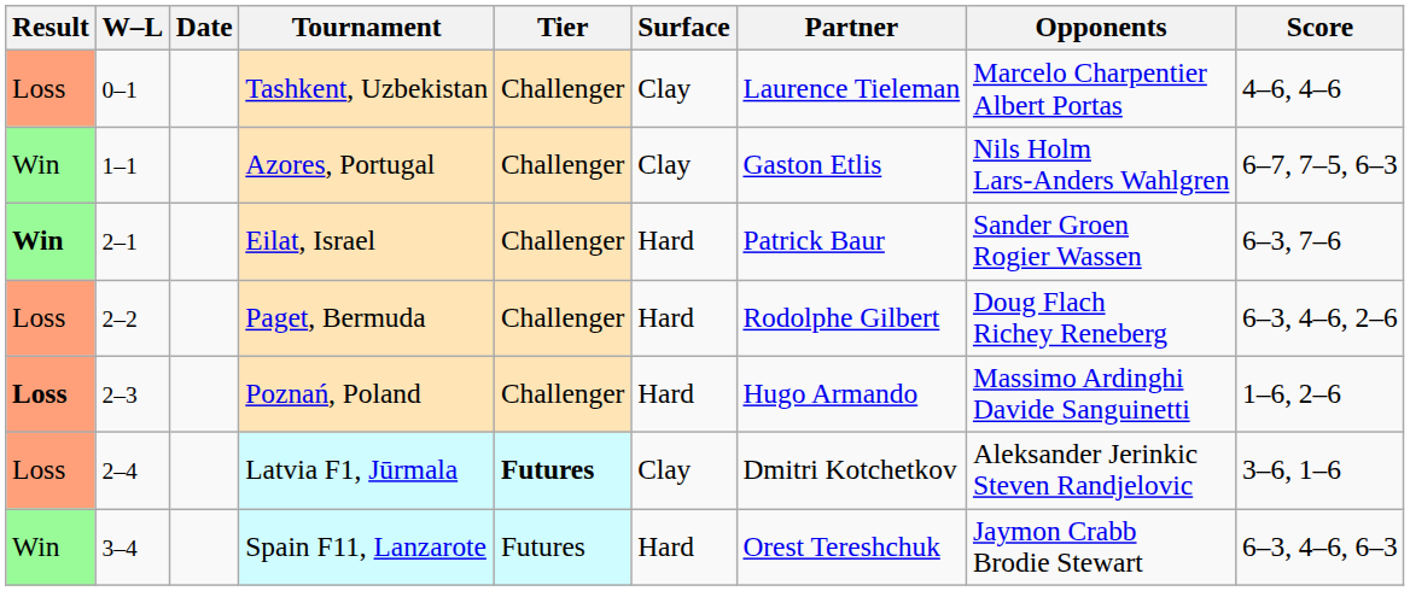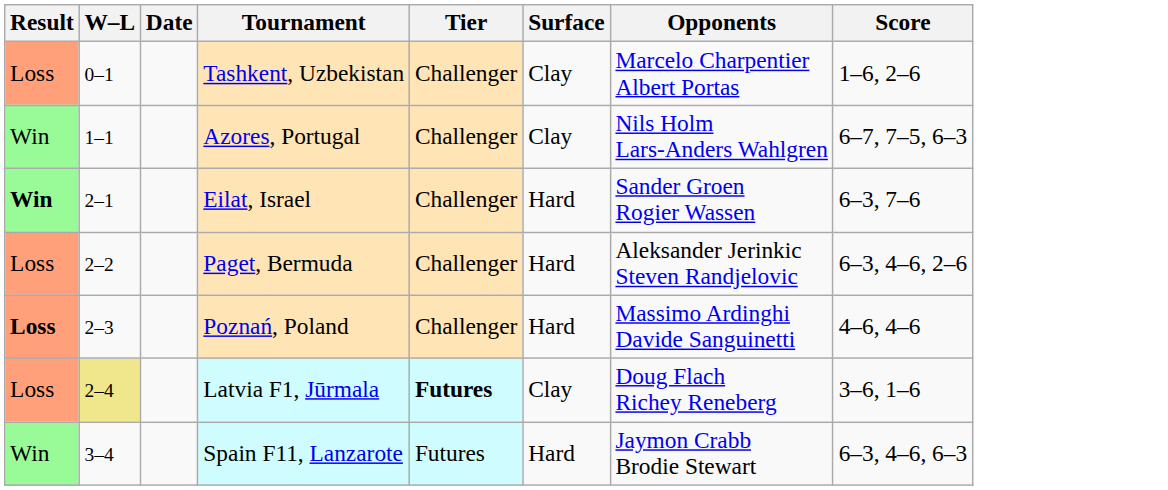- column: Partner | Laurence Tieleman | Gaston Etlis | Patrick Baur | Rodolphe Gilbert | Hugo Armando | Dmitri Kotchetkov | Orest Tereshchuk
Tashkent, Uzbekistan | Score: 4–6, 4–6 -> 1–6, 2–6
Paget, Bermuda | Opponents: Doug Flach Richey Reneberg -> Aleksander Jerinkic Steven Randjelovic
Poznań, Poland | Score: 1–6, 2–6 -> 4–6, 4–6
Latvia F1, Jūrmala | W–L: no background -> khaki background
Latvia F1, Jūrmala | Opponents: Aleksander Jerinkic Steven Randjelovic -> Doug Flach Richey Reneberg
